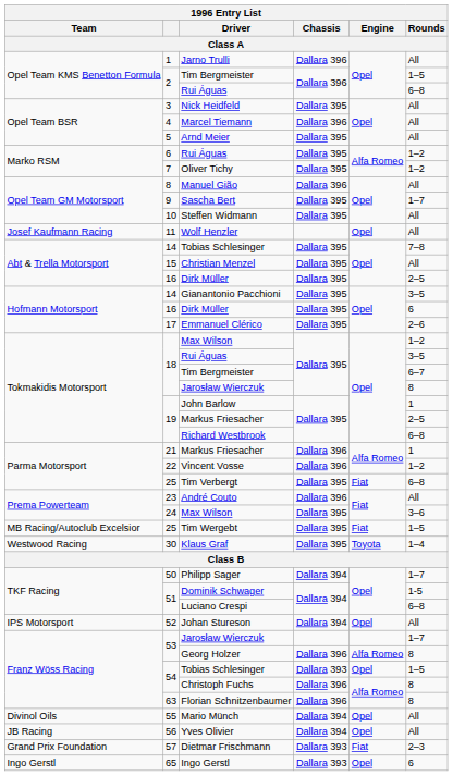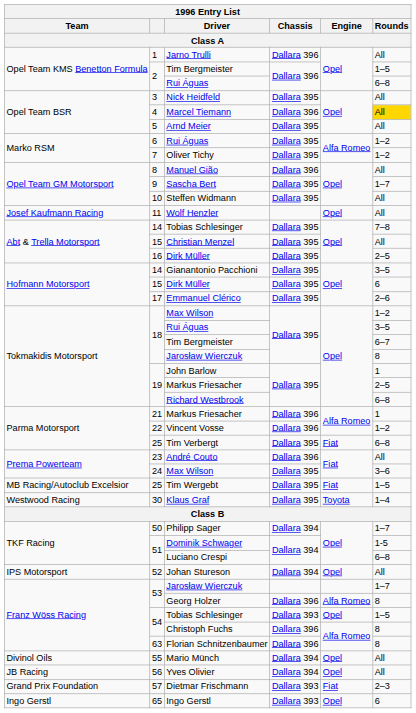Marcel Tiemann | Rounds / Class A: no background -> gold background
Hofmann Motorsport / Dirk Müller | Class A: 16 -> 15
